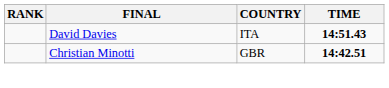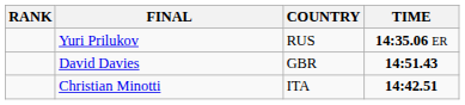+ row: Yuri Prilukov | RUS | 14:35.06 ER
David Davies | COUNTRY: ITA -> GBR
Christian Minotti | COUNTRY: GBR -> ITA
